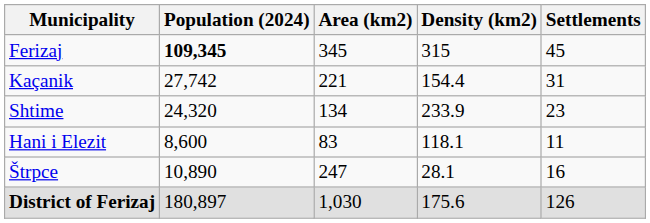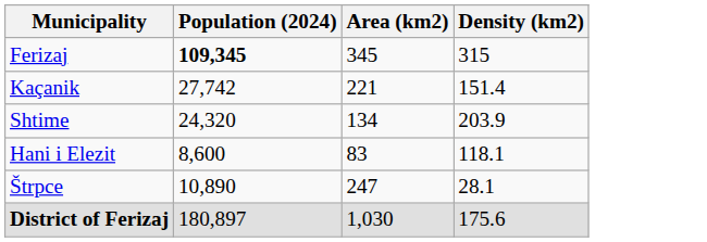- column: Settlements | 45 | 31 | 23 | 11 | 16 | 126
Kaçanik | Density (km2): 154.4 -> 151.4
Shtime | Density (km2): 233.9 -> 203.9
